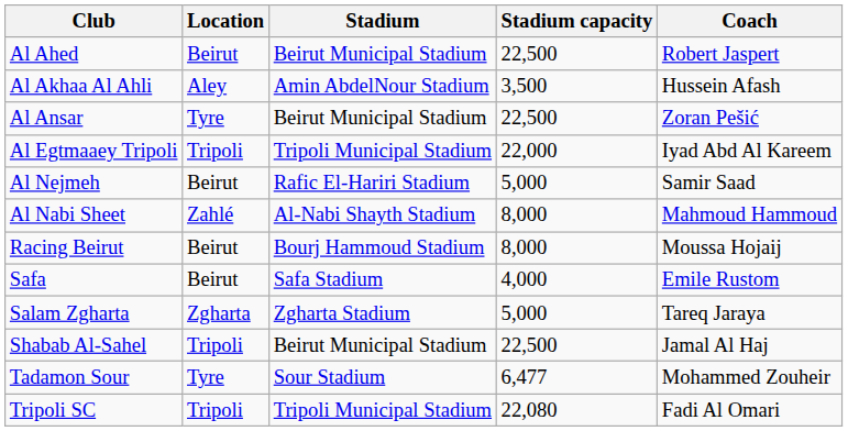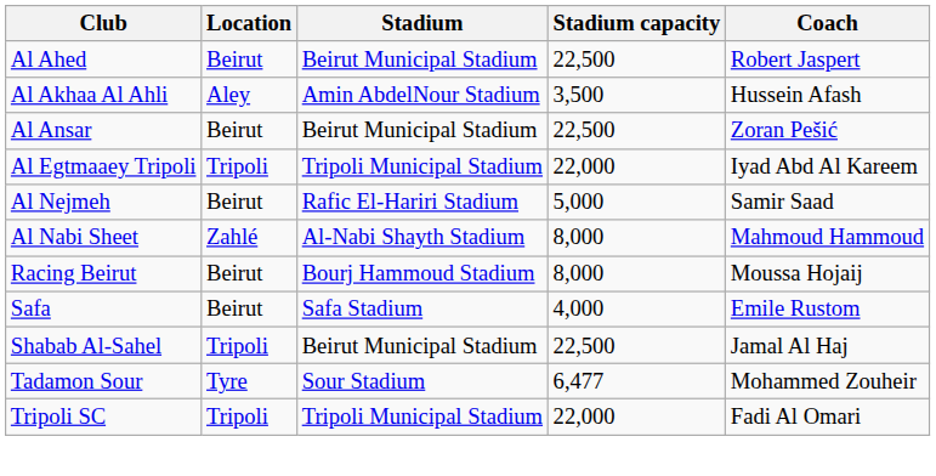Al Ansar | Location: Tyre -> Beirut
- row: Salam Zgharta | Zgharta | Zgharta Stadium | 5,000 | Tareq Jaraya
Tripoli SC | Stadium capacity: 22,080 -> 22,000
